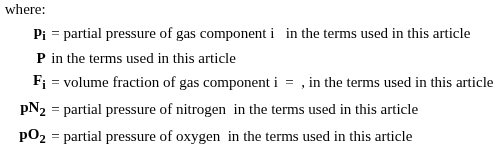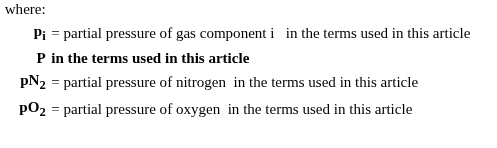P | column 2: normal -> bold
- row: Fi | = volume fraction of gas component i = , in the terms used in this article
